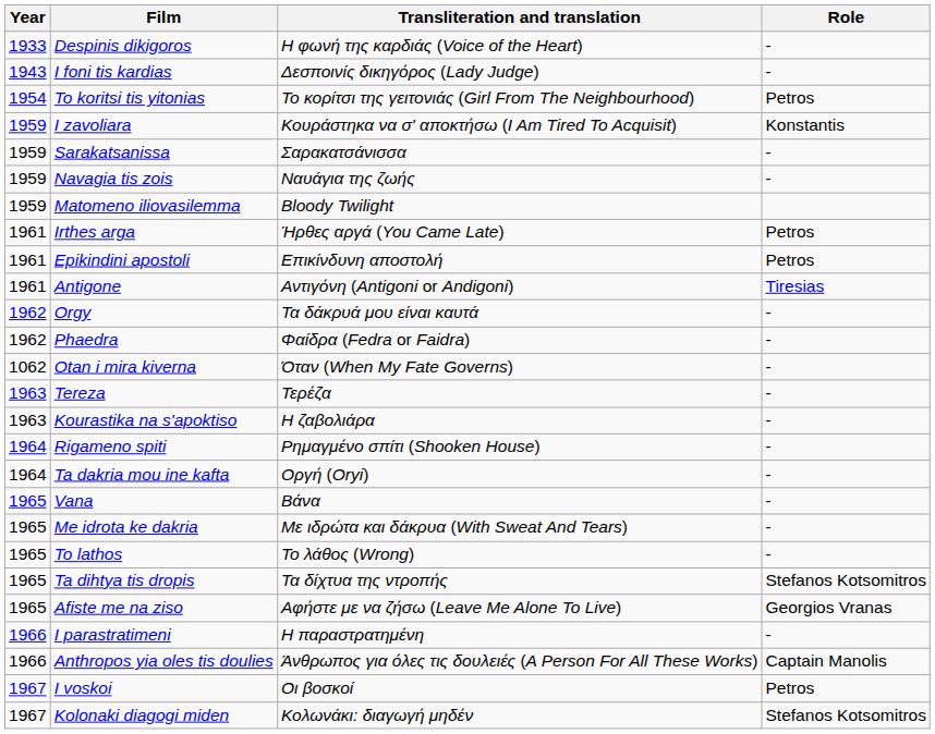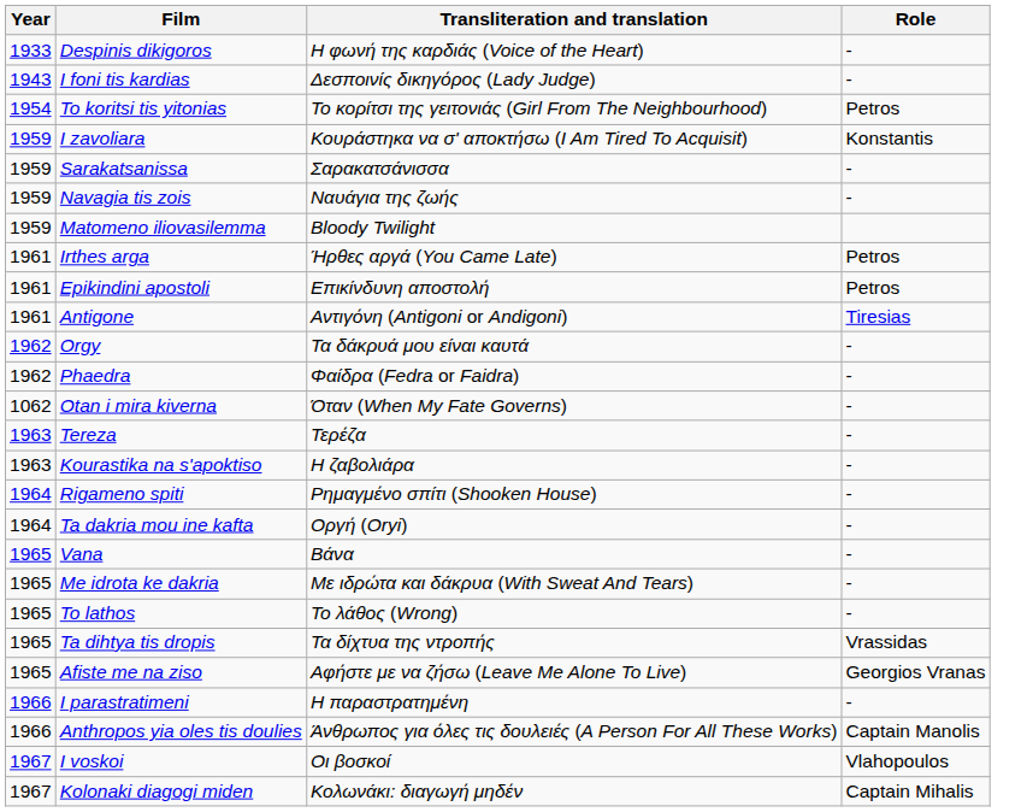Ta dihtya tis dropis | Role: Stefanos Kotsomitros -> Vrassidas
I voskoi | Role: Petros -> Vlahopoulos
Kolonaki diagogi miden | Role: Stefanos Kotsomitros -> Captain Mihalis
